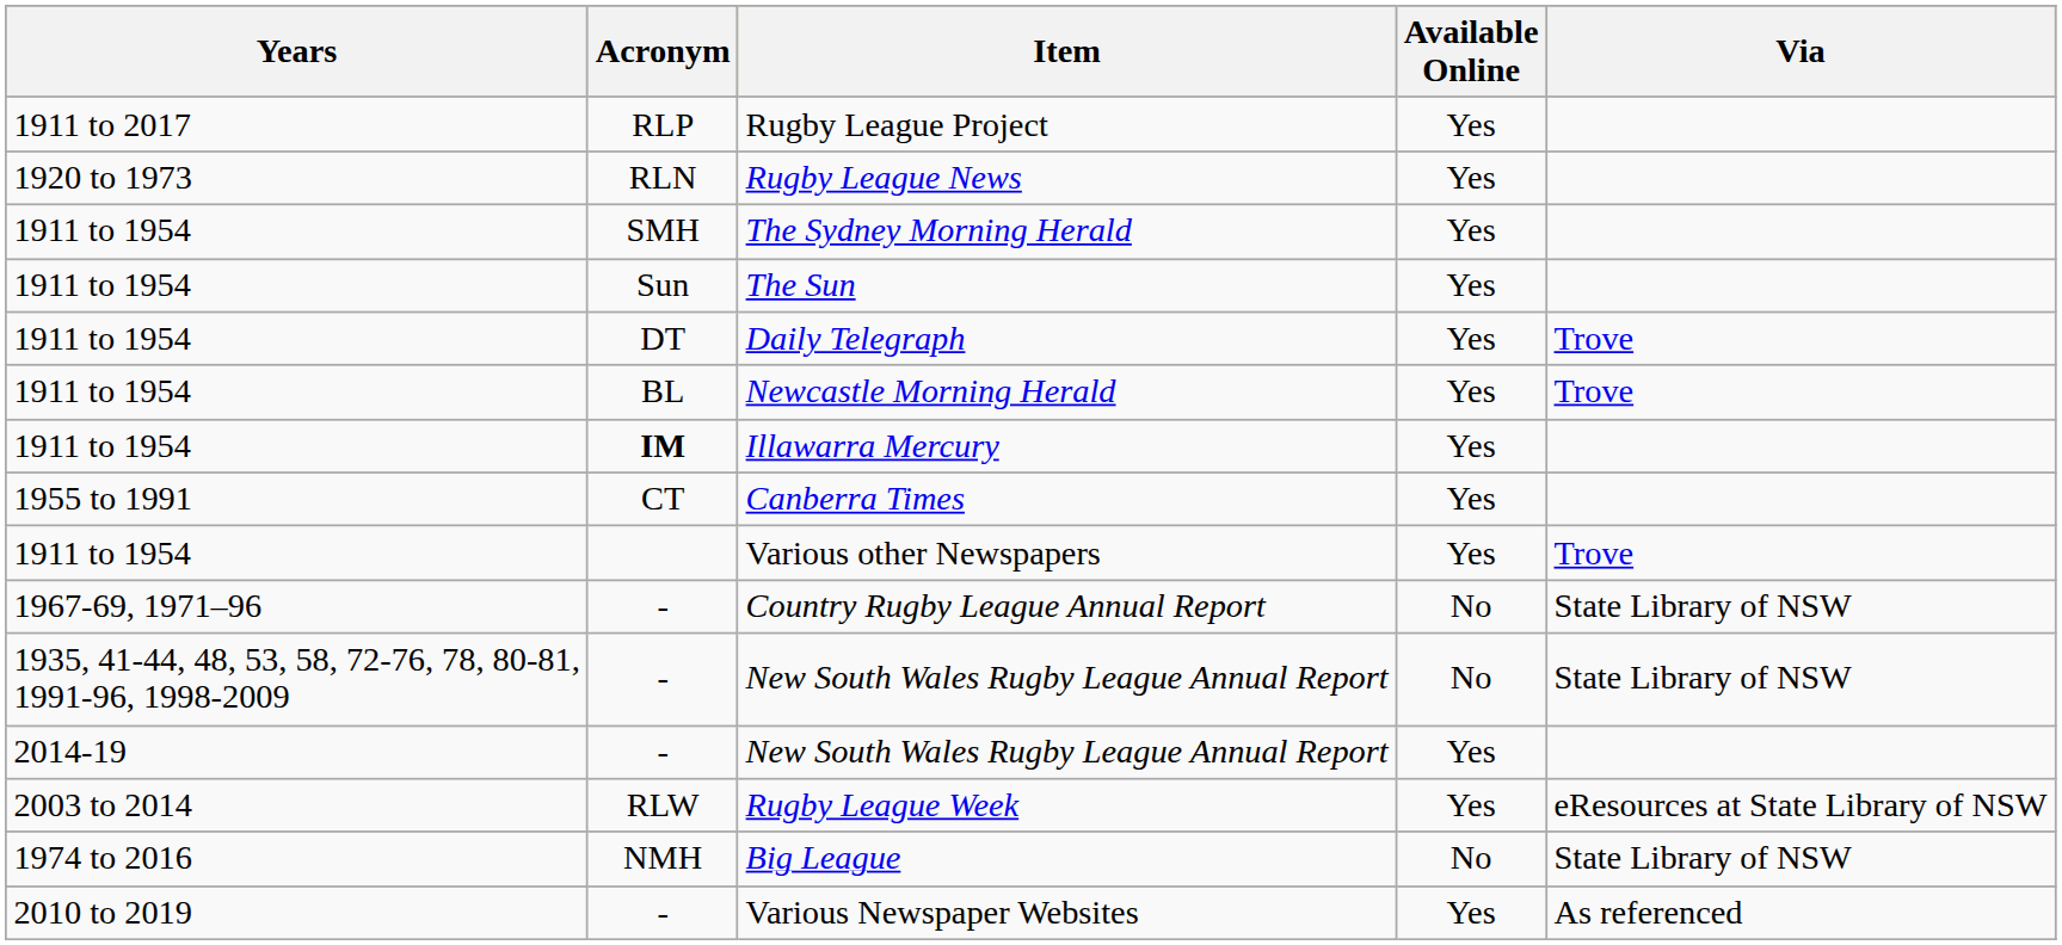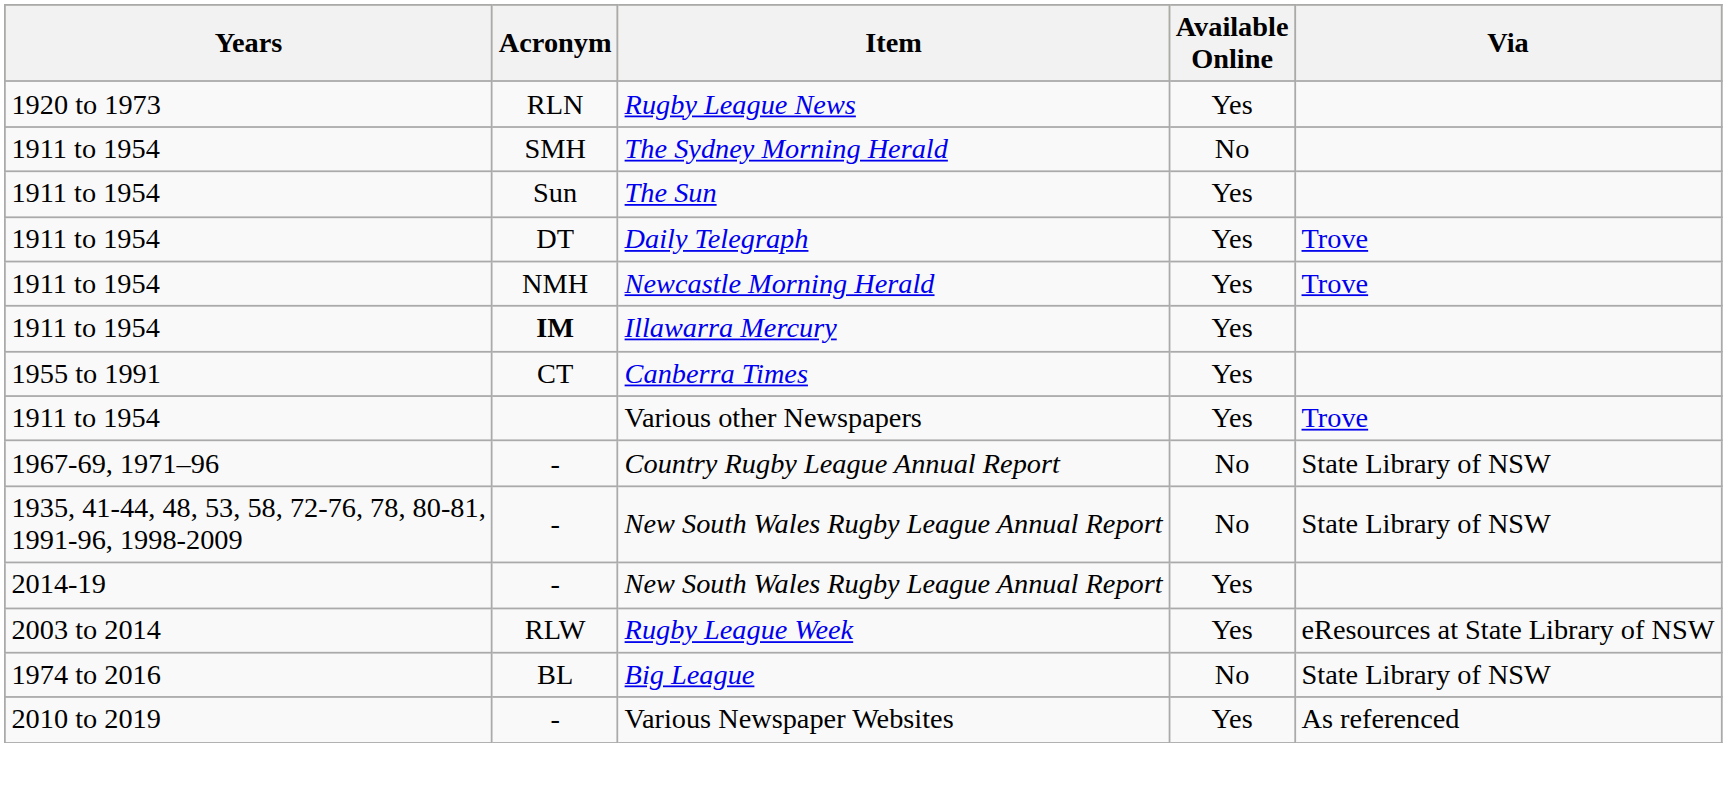- row: 1911 to 2017 | RLP | Rugby League Project | Yes
The Sydney Morning Herald | Available Online: Yes -> No
Newcastle Morning Herald | Acronym: BL -> NMH
Big League | Acronym: NMH -> BL
